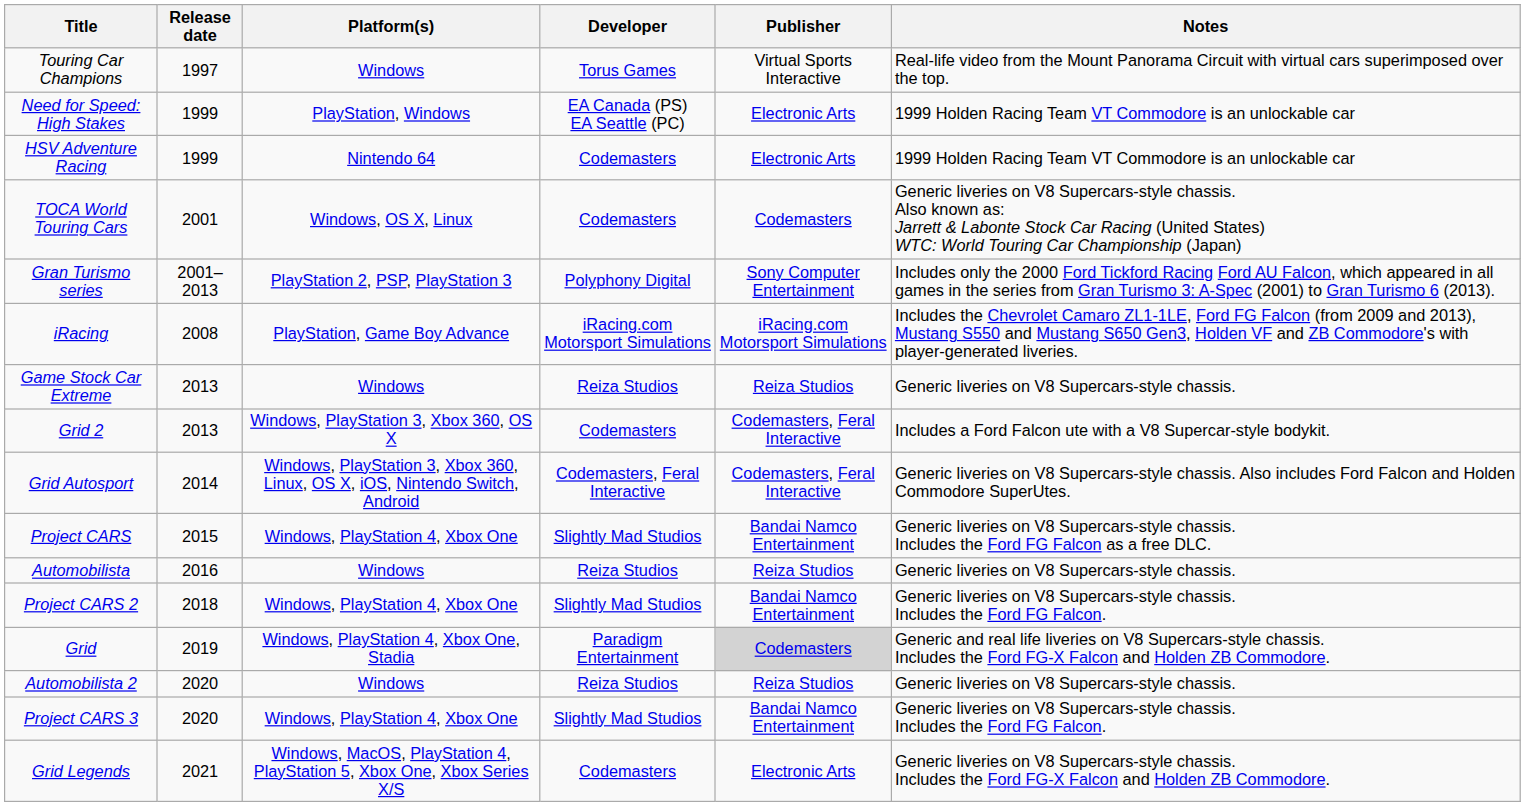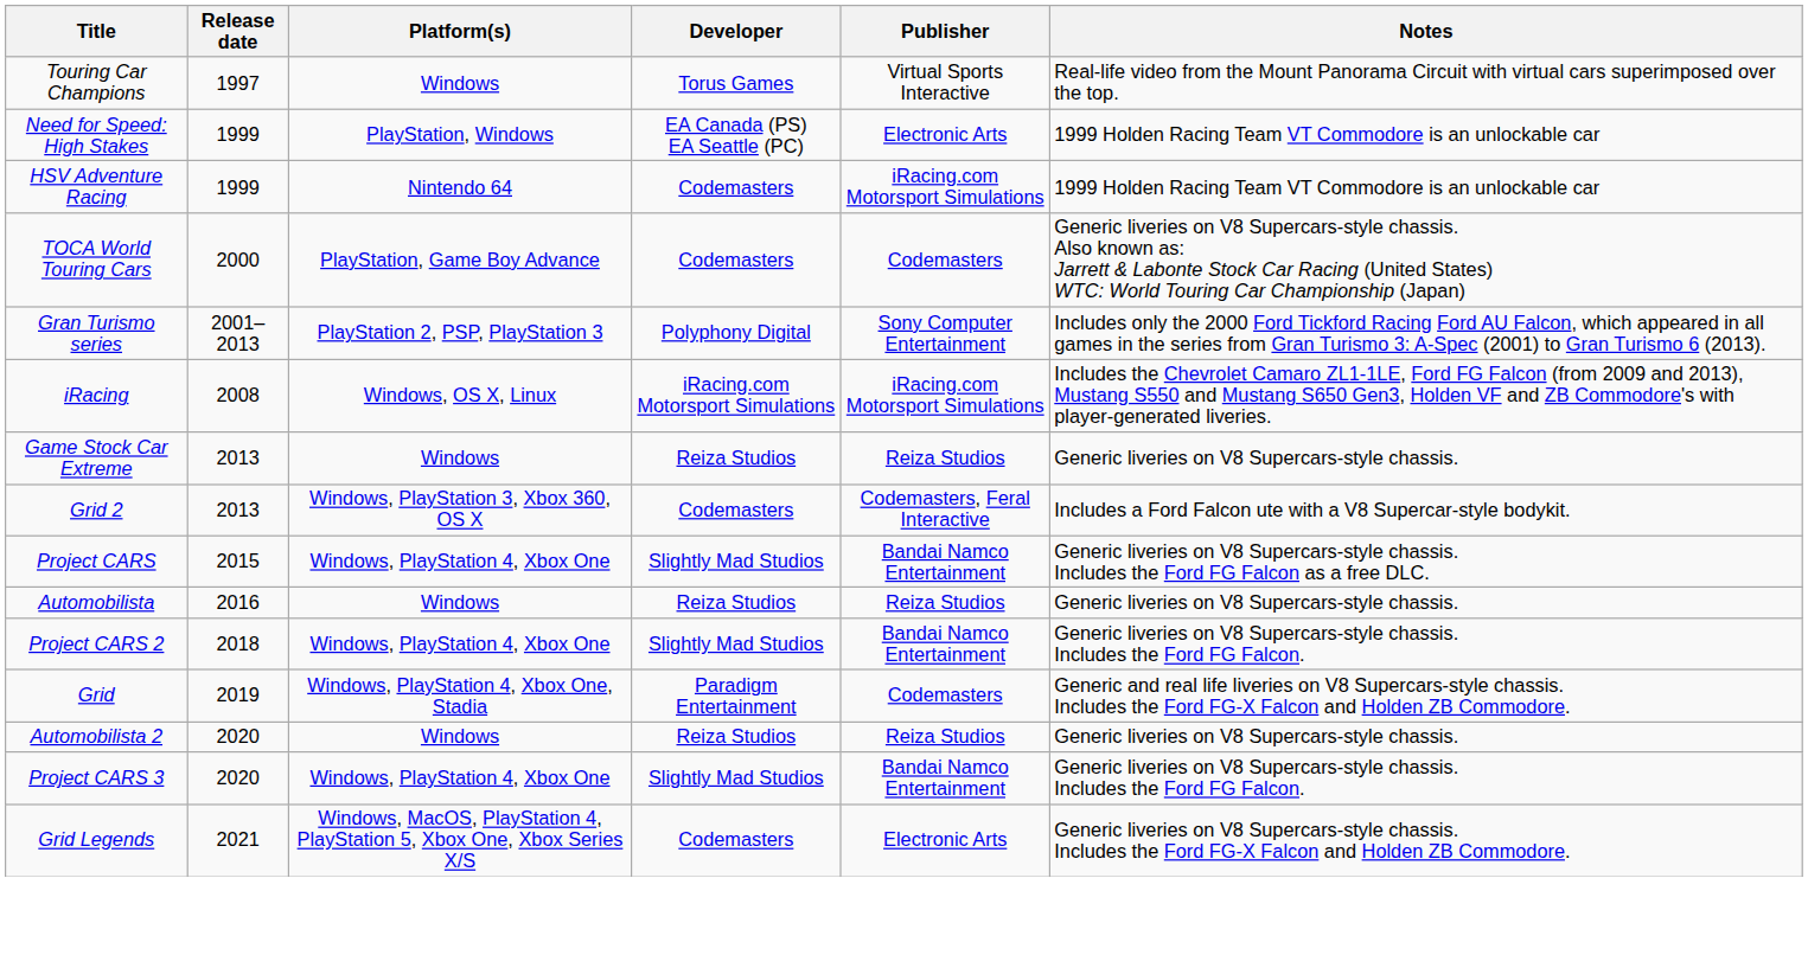HSV Adventure Racing | Publisher: Electronic Arts -> iRacing.com Motorsport Simulations
TOCA World Touring Cars | Release date: 2001 -> 2000
TOCA World Touring Cars | Platform(s): Windows, OS X, Linux -> PlayStation, Game Boy Advance
iRacing | Platform(s): PlayStation, Game Boy Advance -> Windows, OS X, Linux
- row: Grid Autosport | 2014 | Windows, PlayStation 3, Xbox 360, Linux, OS X, iOS, Nintendo Switch, Android | Codemasters, Feral Interactive | Codemasters, Feral Interactive | Generic liveries on V8 Supercars-style chassis. Also includes Ford Falcon and Holden Commodore SuperUtes.
Grid | Publisher: lightgrey background -> no background
